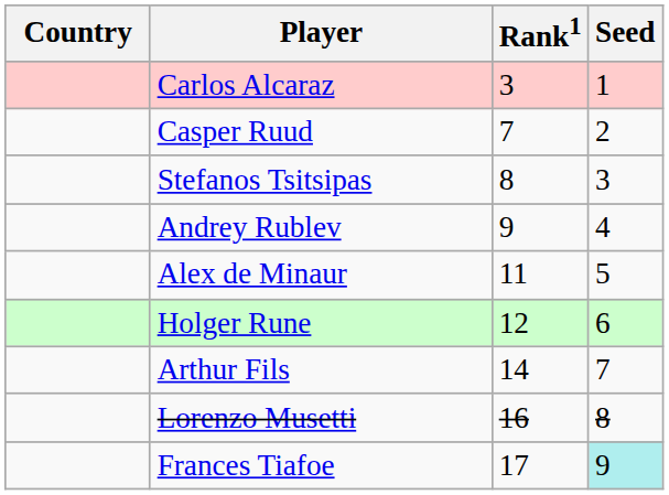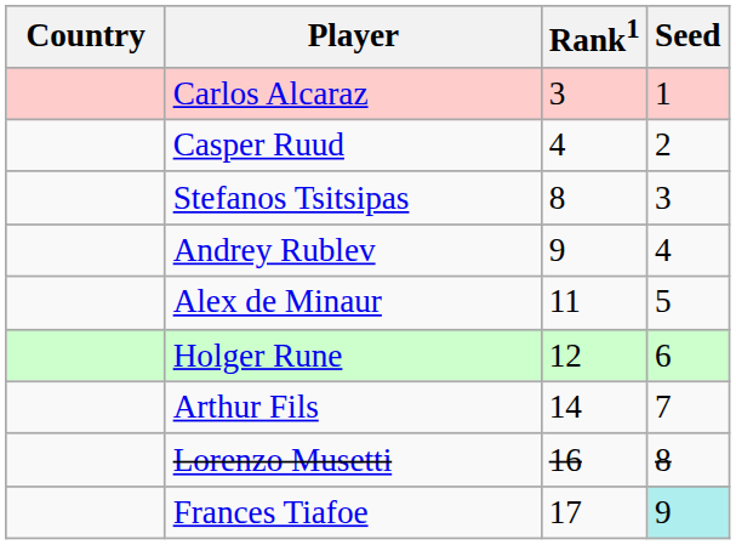Casper Ruud | Rank1: 7 -> 4
